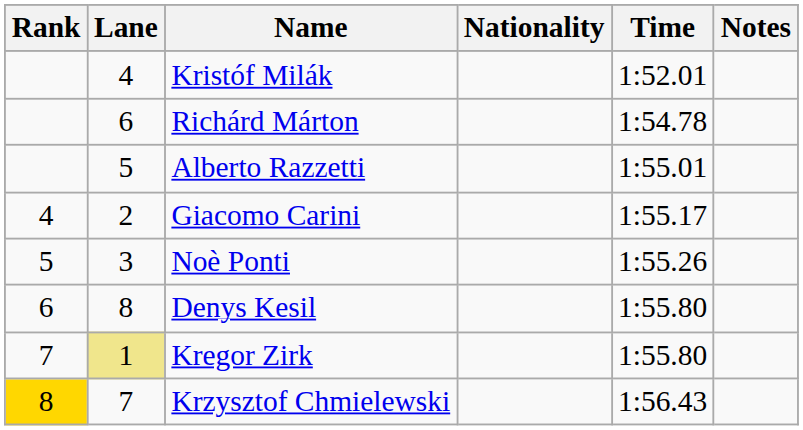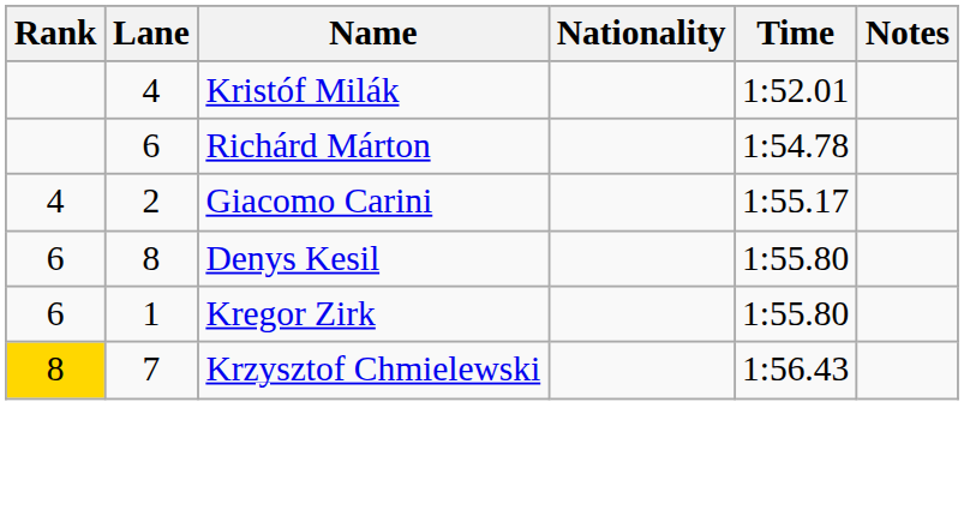- row: 5 | Alberto Razzetti | 1:55.01
- row: 5 | 3 | Noè Ponti | 1:55.26
Kregor Zirk | Rank: 7 -> 6
Kregor Zirk | Lane: khaki background -> no background
